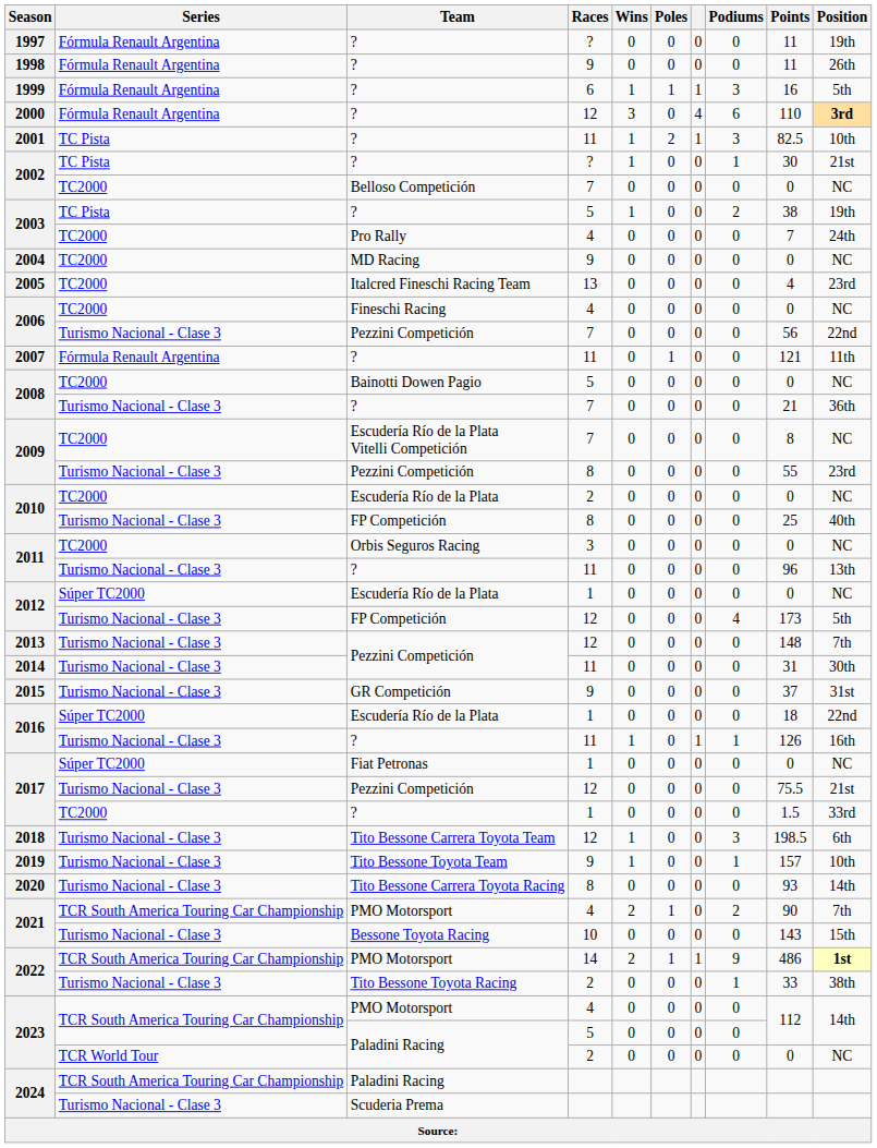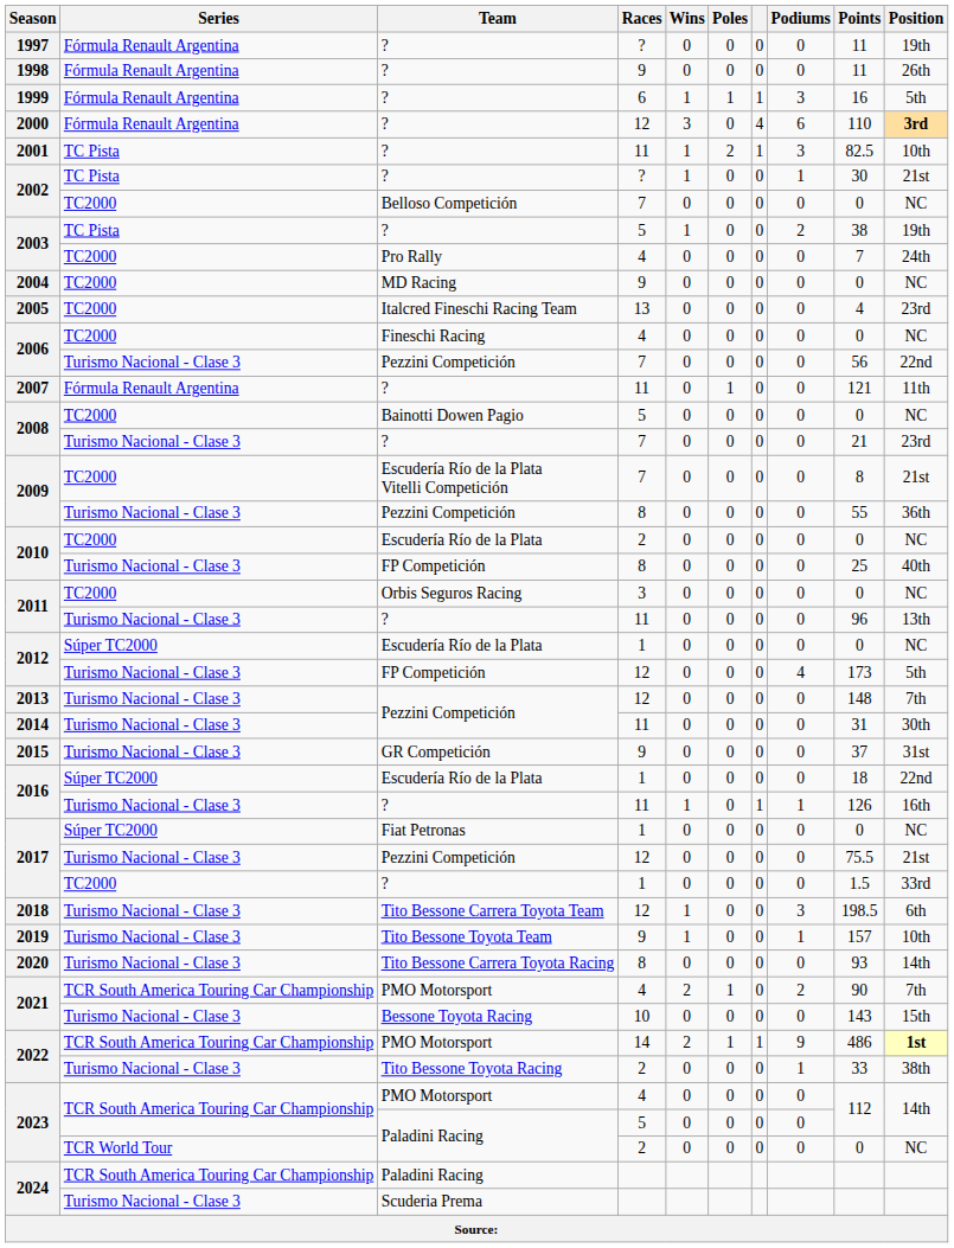2008 / ? | Position: 36th -> 23rd
2009 / Escudería Río de la Plata Vitelli Competición | Position: NC -> 21st
2009 / Pezzini Competición | Position: 23rd -> 36th
